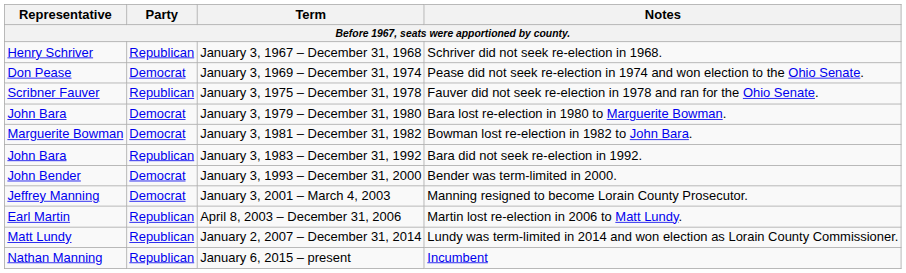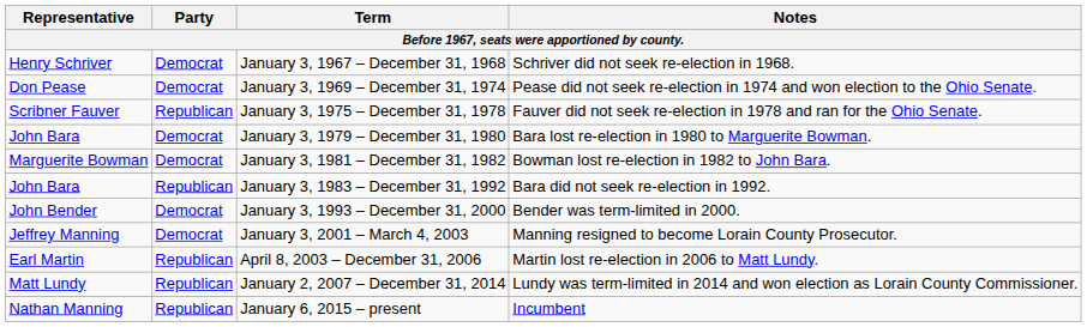January 3, 1967 – December 31, 1968 | Party: Republican -> Democrat
